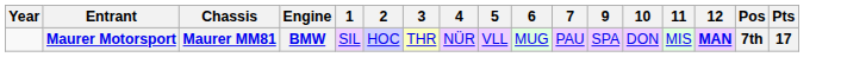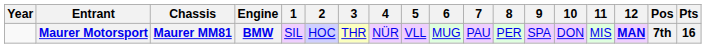+ column: 8 | PER
Maurer Motorsport | Pts: 17 -> 16
